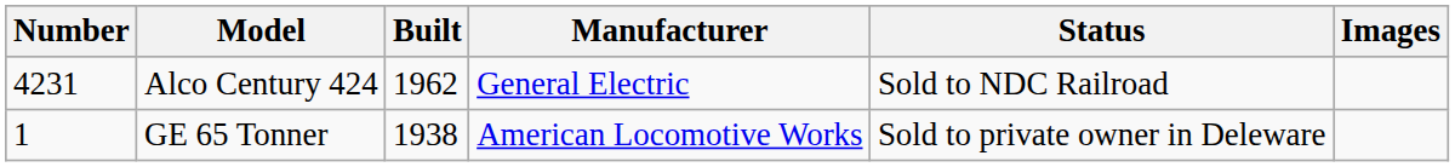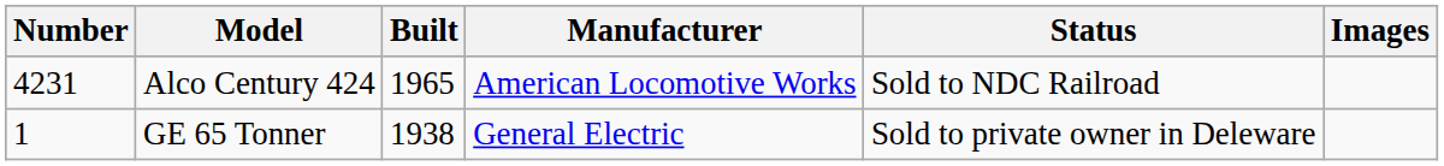Alco Century 424 | Built: 1962 -> 1965
Alco Century 424 | Manufacturer: General Electric -> American Locomotive Works
GE 65 Tonner | Manufacturer: American Locomotive Works -> General Electric
